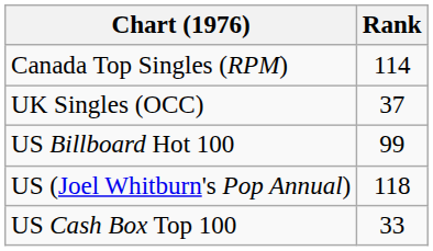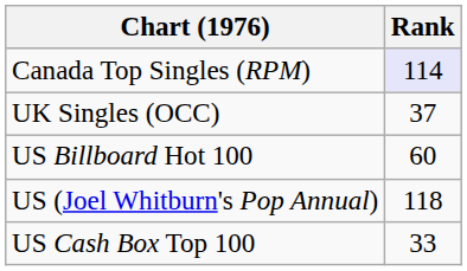Canada Top Singles (RPM) | Rank: no background -> lavender background
US Billboard Hot 100 | Rank: 99 -> 60
